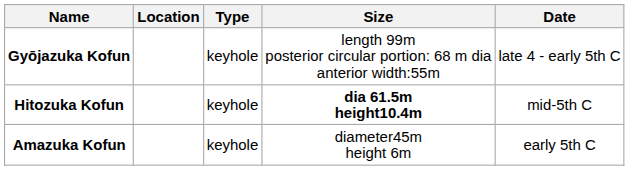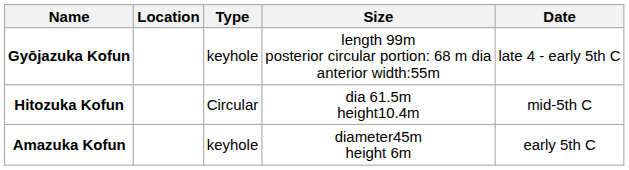Hitozuka Kofun | Type: keyhole -> Circular
Hitozuka Kofun | Size: bold -> normal
